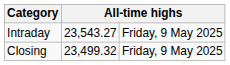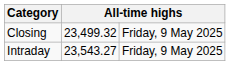rows swapped: Closing <-> Intraday
